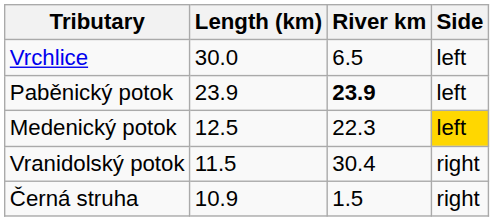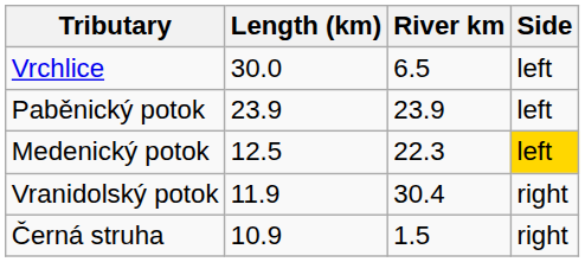Paběnický potok | River km: bold -> normal
Vranidolský potok | Length (km): 11.5 -> 11.9
